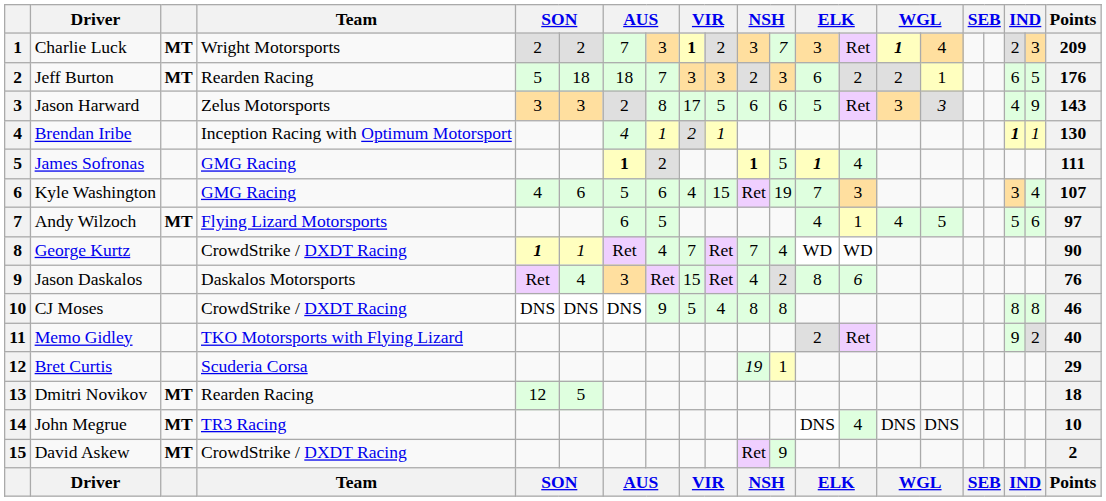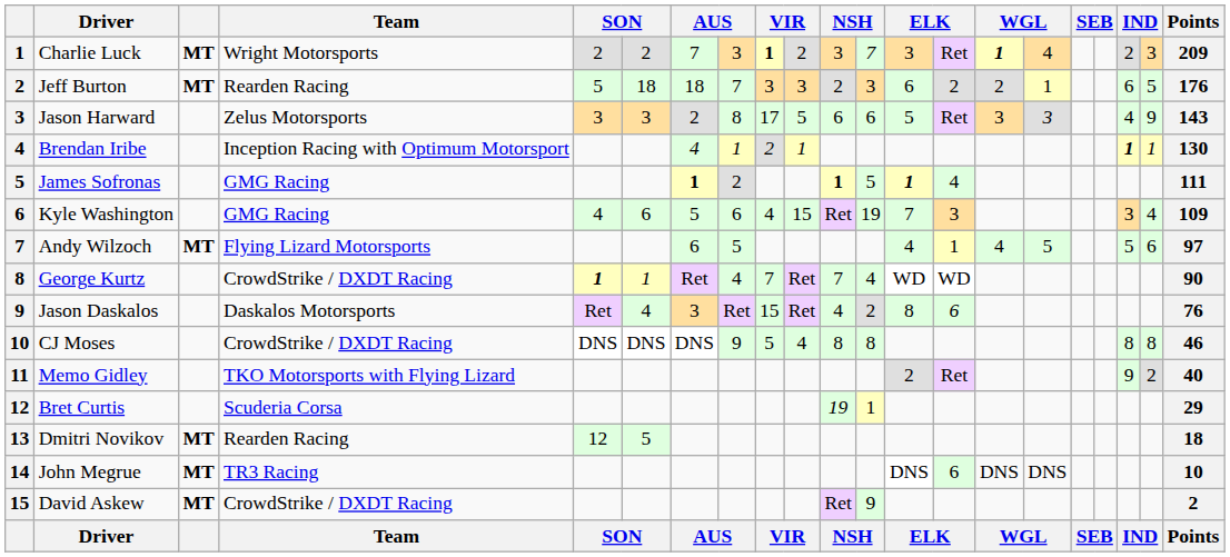Kyle Washington | Points: 107 -> 109
John Megrue | column 14: 4 -> 6
